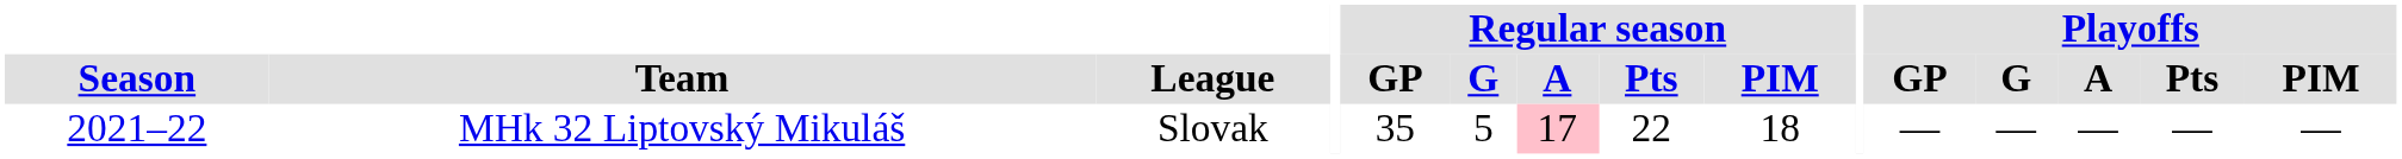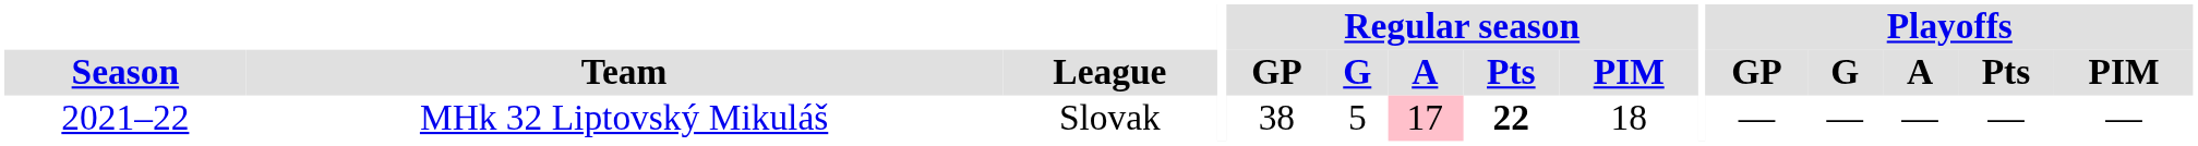MHk 32 Liptovský Mikuláš | Regular season / GP: 35 -> 38
MHk 32 Liptovský Mikuláš | Regular season / Pts: normal -> bold
